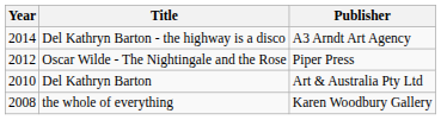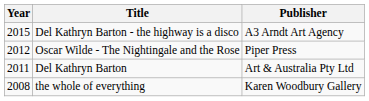Del Kathryn Barton - the highway is a disco | Year: 2014 -> 2015
Del Kathryn Barton | Year: 2010 -> 2011
